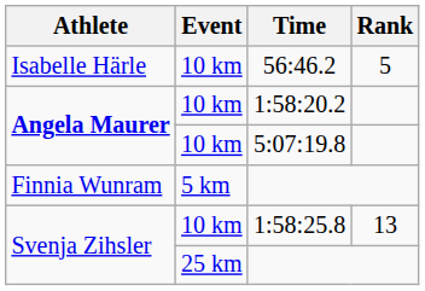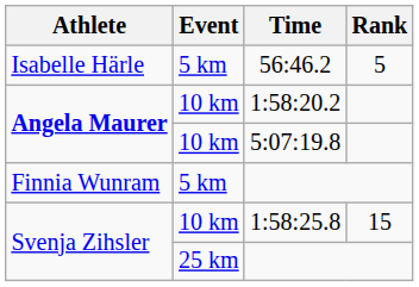56:46.2 | Event: 10 km -> 5 km
1:58:25.8 | Rank: 13 -> 15
